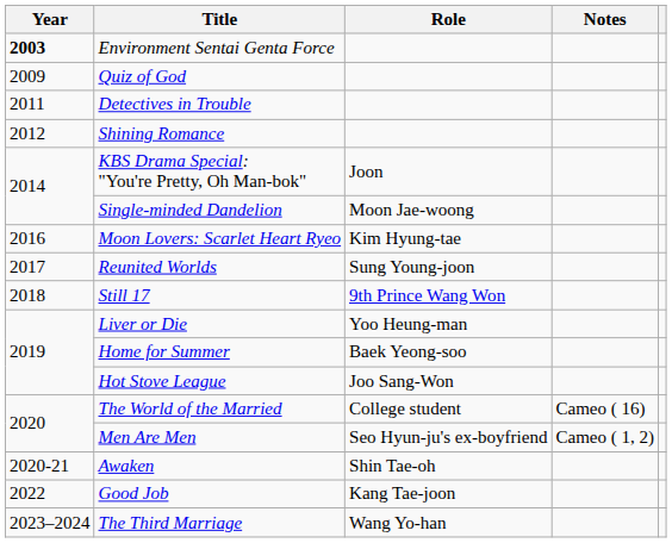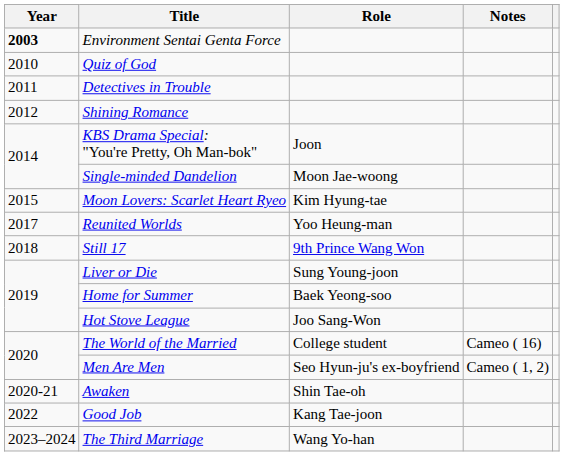Quiz of God | Year: 2009 -> 2010
Moon Lovers: Scarlet Heart Ryeo | Year: 2016 -> 2015
Reunited Worlds | Role: Sung Young-joon -> Yoo Heung-man
Liver or Die | Role: Yoo Heung-man -> Sung Young-joon
